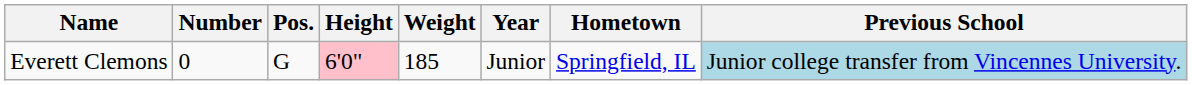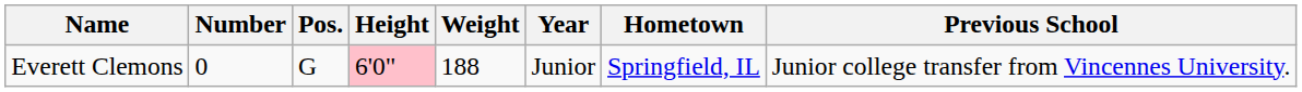Everett Clemons | Weight: 185 -> 188
Everett Clemons | Previous School: lightblue background -> no background
